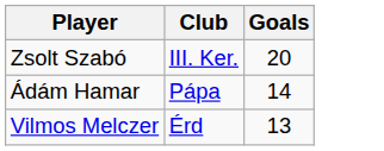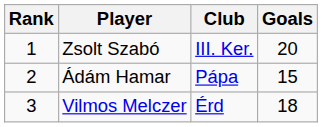+ column: Rank | 1 | 2 | 3
Ádám Hamar | Goals: 14 -> 15
Vilmos Melczer | Goals: 13 -> 18
